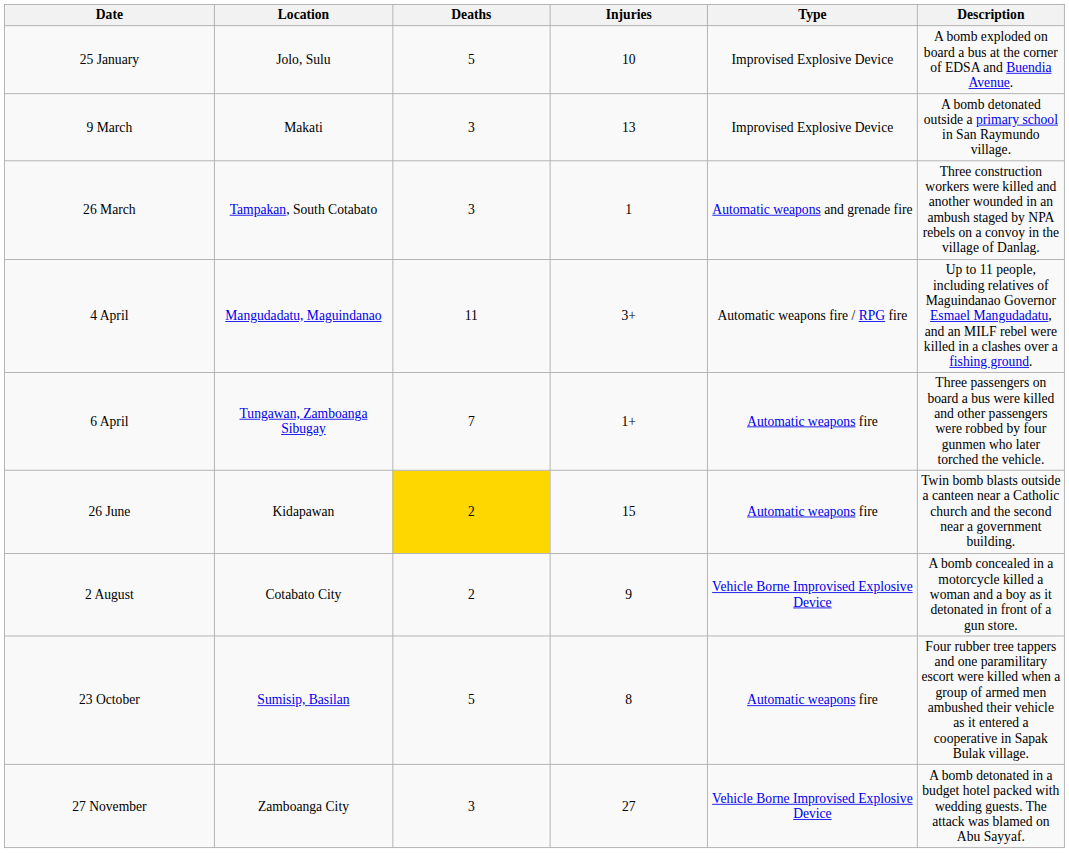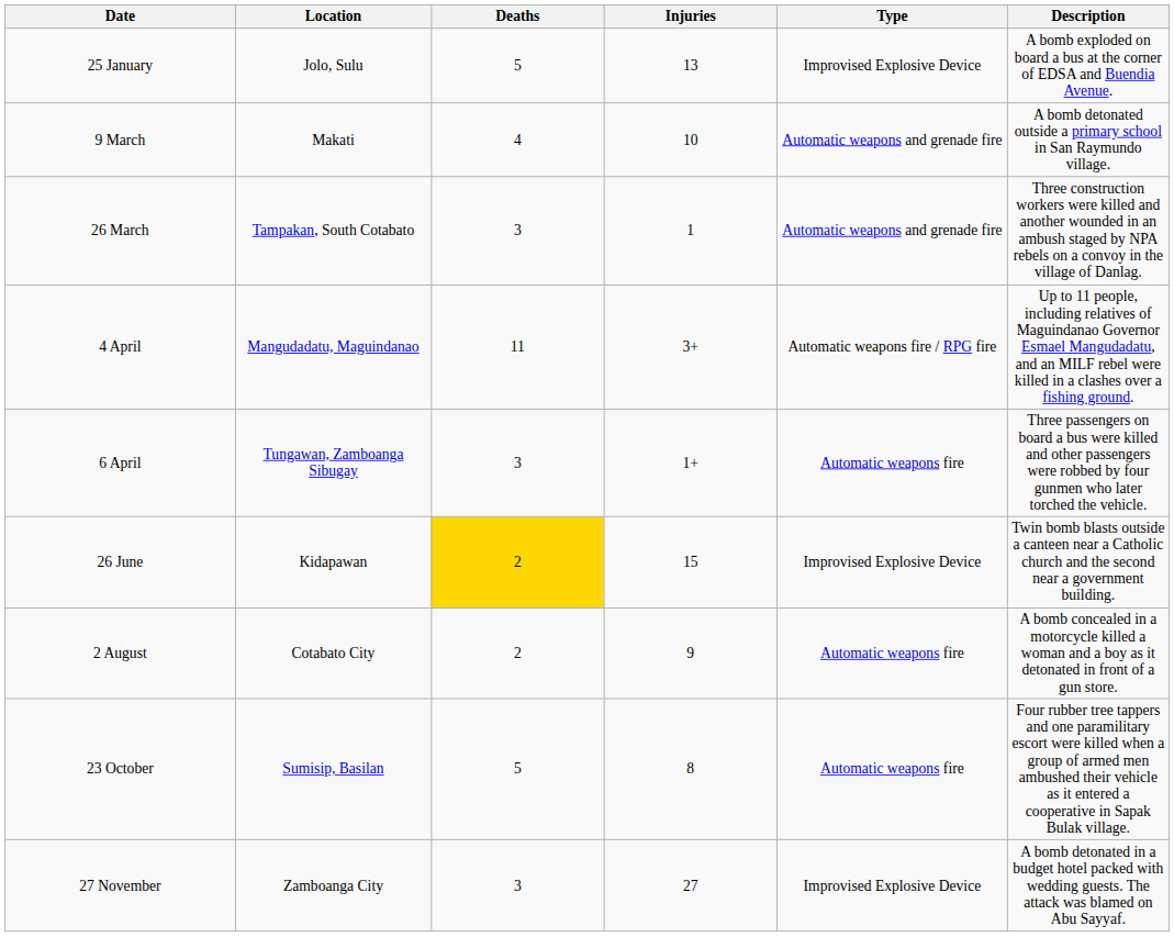25 January | Injuries: 10 -> 13
9 March | Deaths: 3 -> 4
9 March | Injuries: 13 -> 10
9 March | Type: Improvised Explosive Device -> Automatic weapons and grenade fire
6 April | Deaths: 7 -> 3
26 June | Type: Automatic weapons fire -> Improvised Explosive Device
2 August | Type: Vehicle Borne Improvised Explosive Device -> Automatic weapons fire
27 November | Type: Vehicle Borne Improvised Explosive Device -> Improvised Explosive Device
